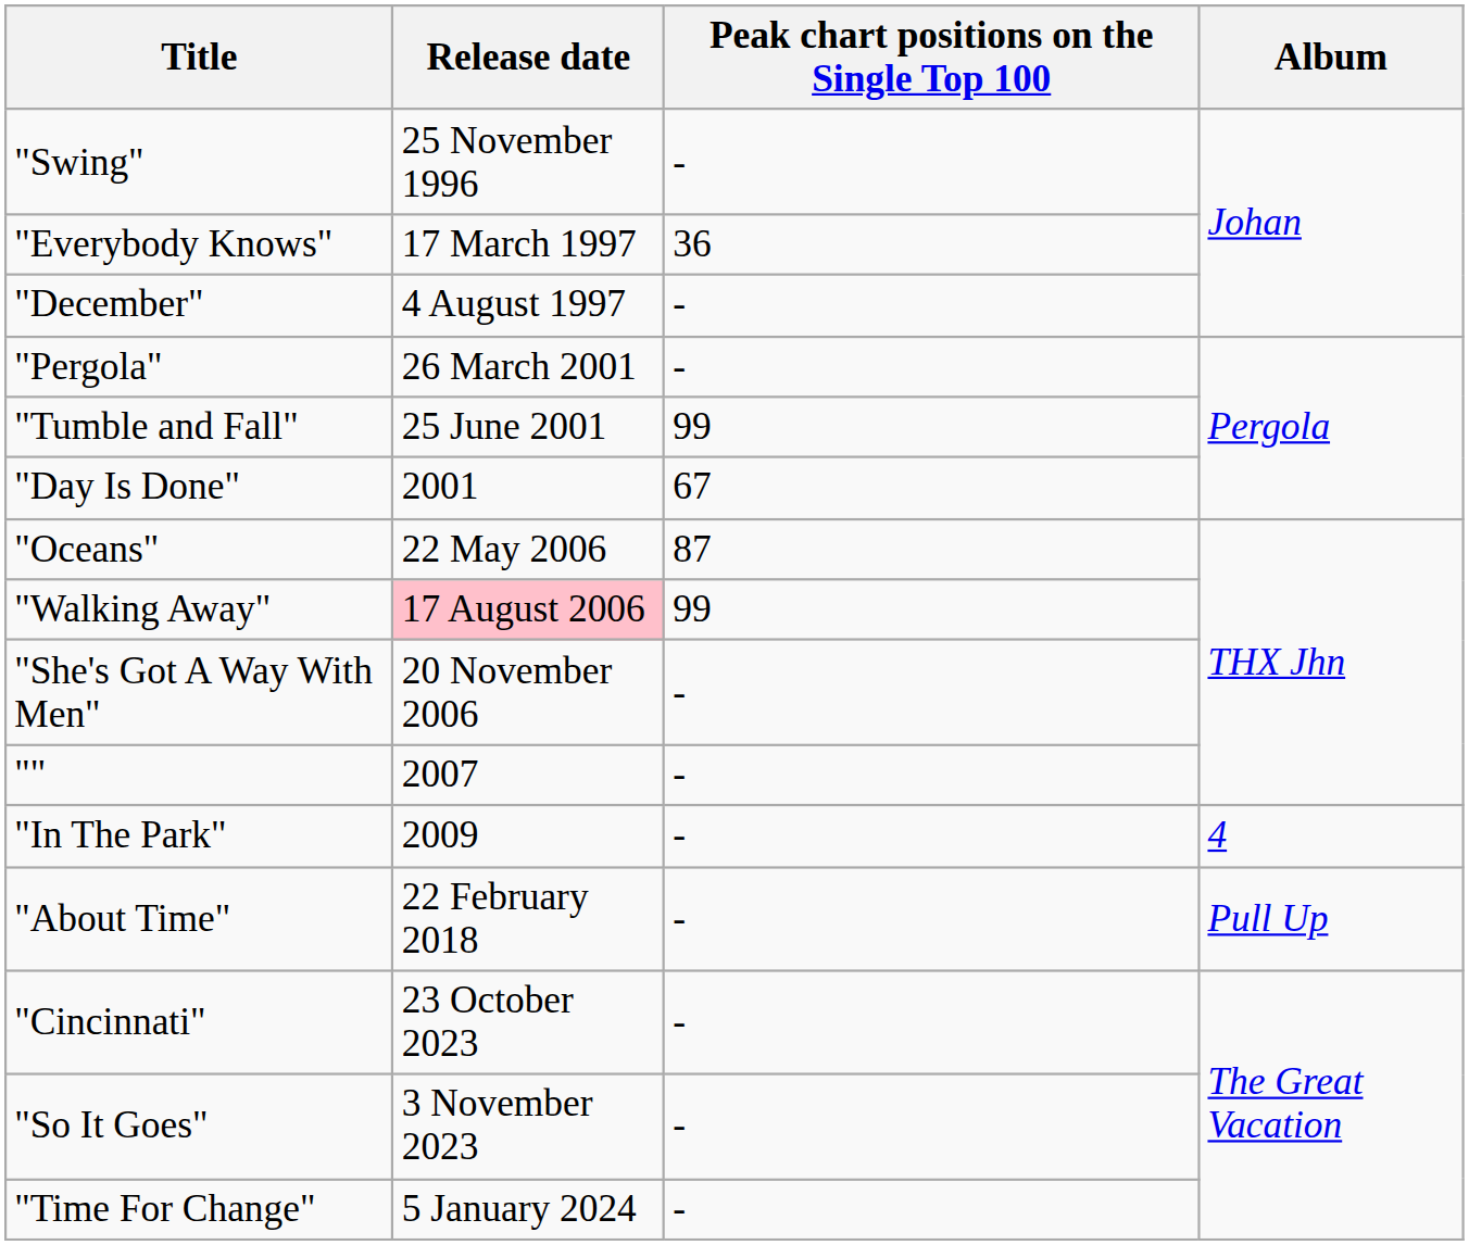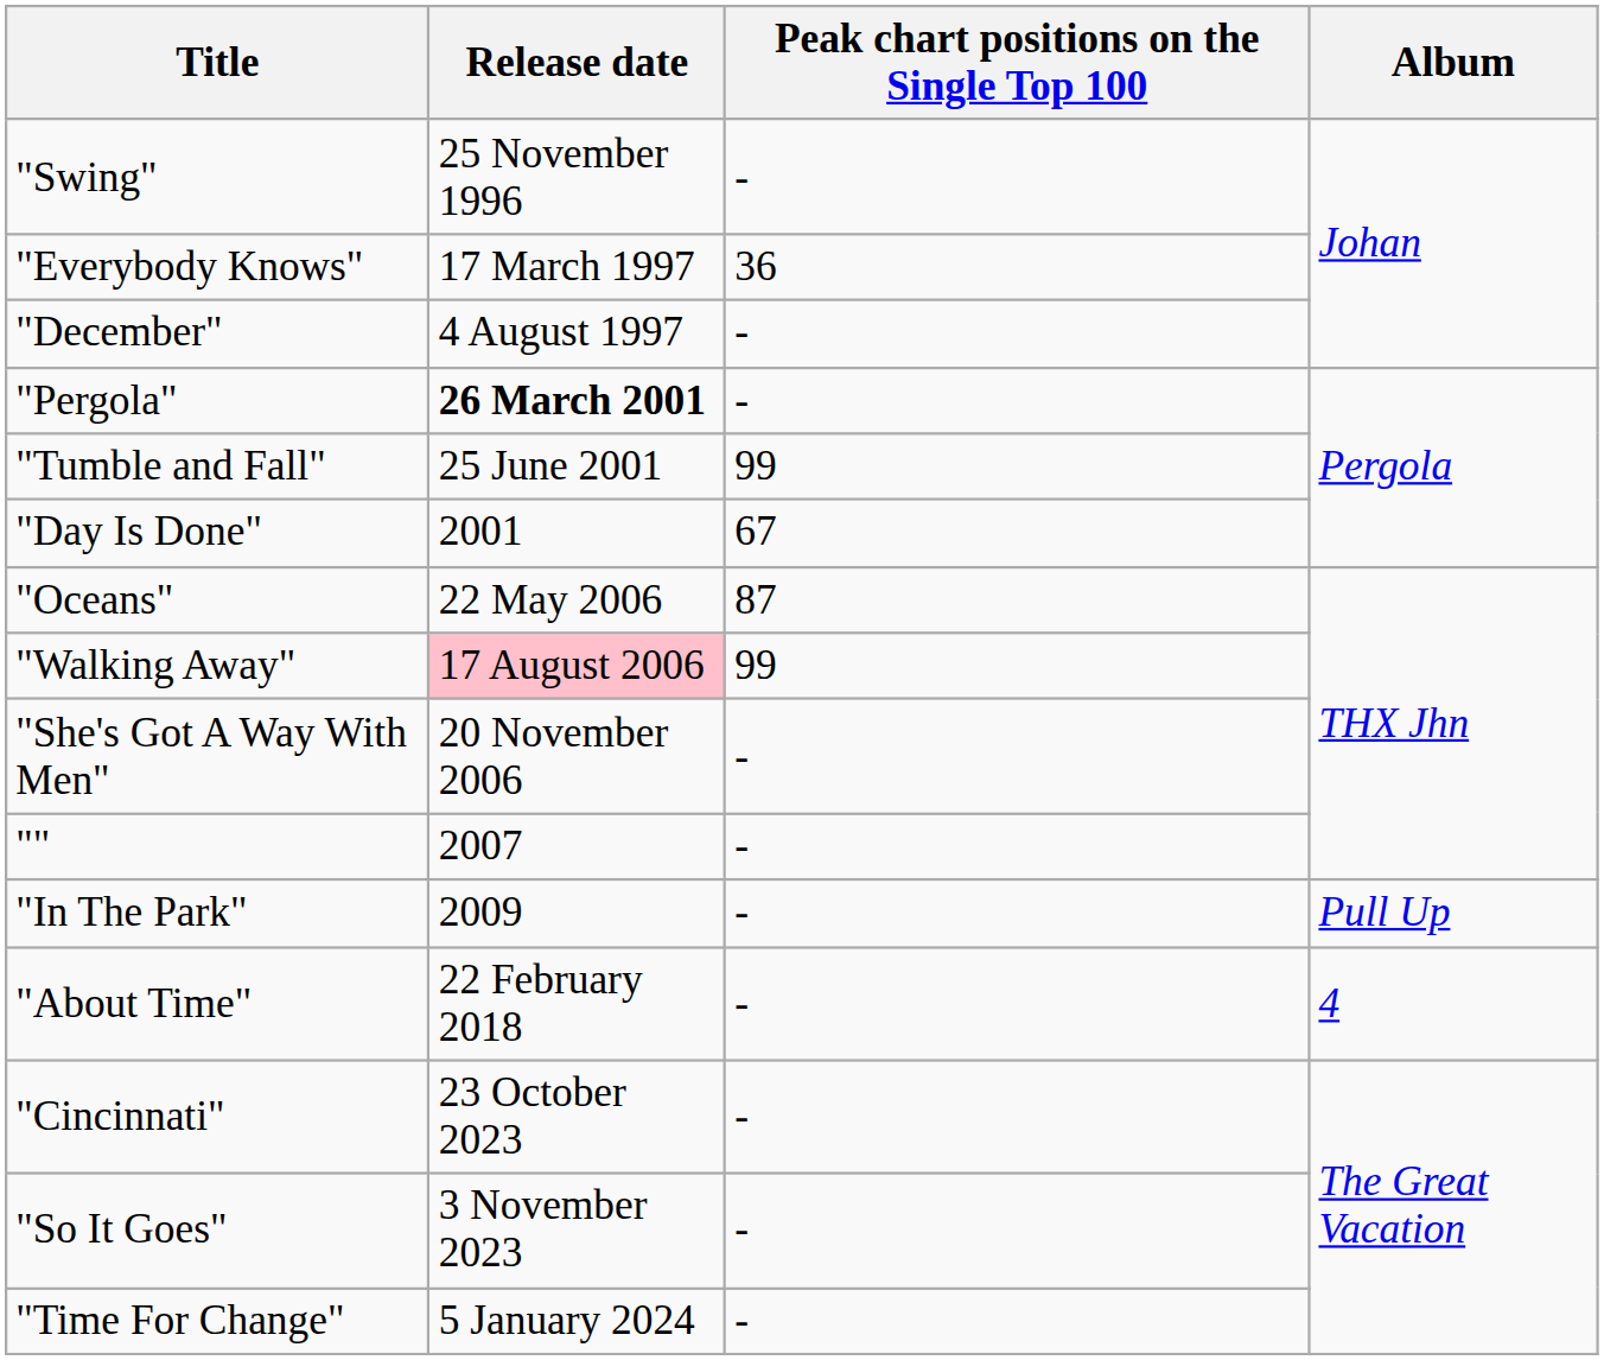"Pergola" | Release date: normal -> bold
"In The Park" | Album: 4 -> Pull Up
"About Time" | Album: Pull Up -> 4
